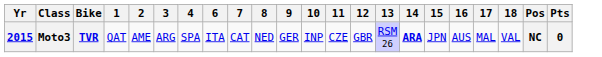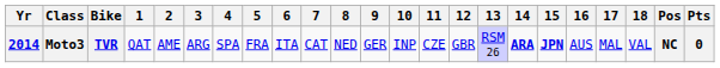+ column: 5 | FRA
Moto3 | Yr: 2015 -> 2014
Moto3 | 15: normal -> bold
